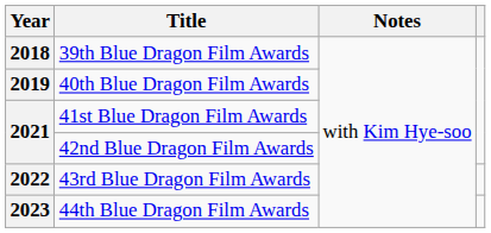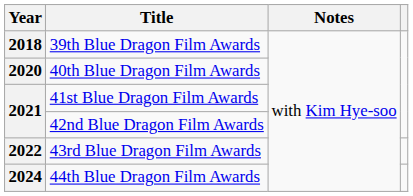40th Blue Dragon Film Awards | Year: 2019 -> 2020
44th Blue Dragon Film Awards | Year: 2023 -> 2024
